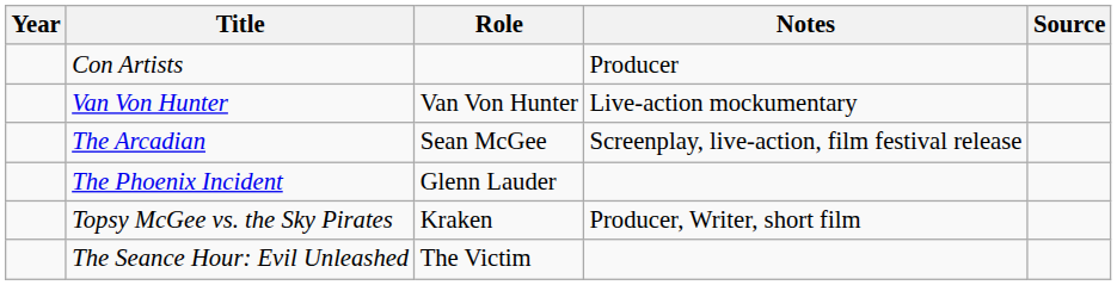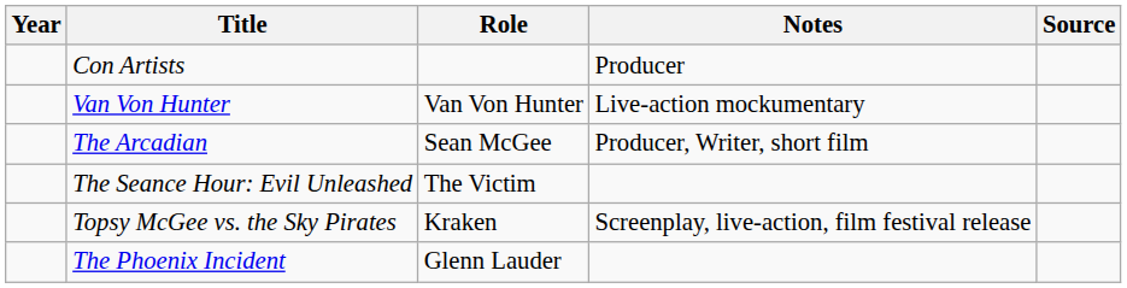The Arcadian | Notes: Screenplay, live-action, film festival release -> Producer, Writer, short film
rows swapped: The Seance Hour: Evil Unleashed <-> The Phoenix Incident
Topsy McGee vs. the Sky Pirates | Notes: Producer, Writer, short film -> Screenplay, live-action, film festival release
